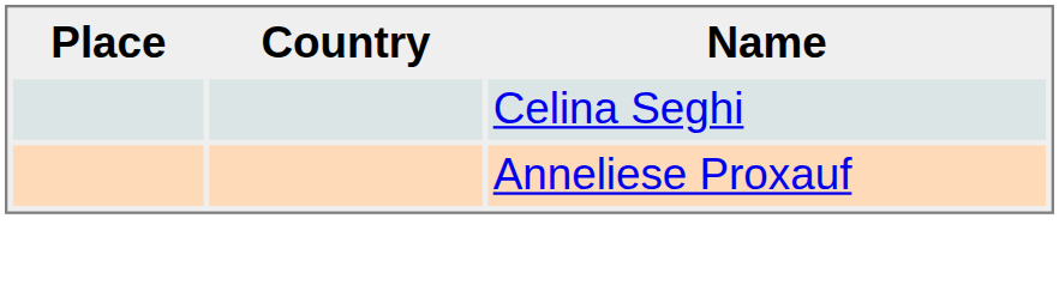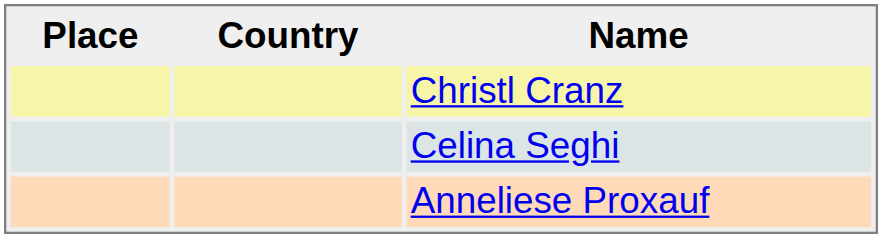+ row: Christl Cranz
